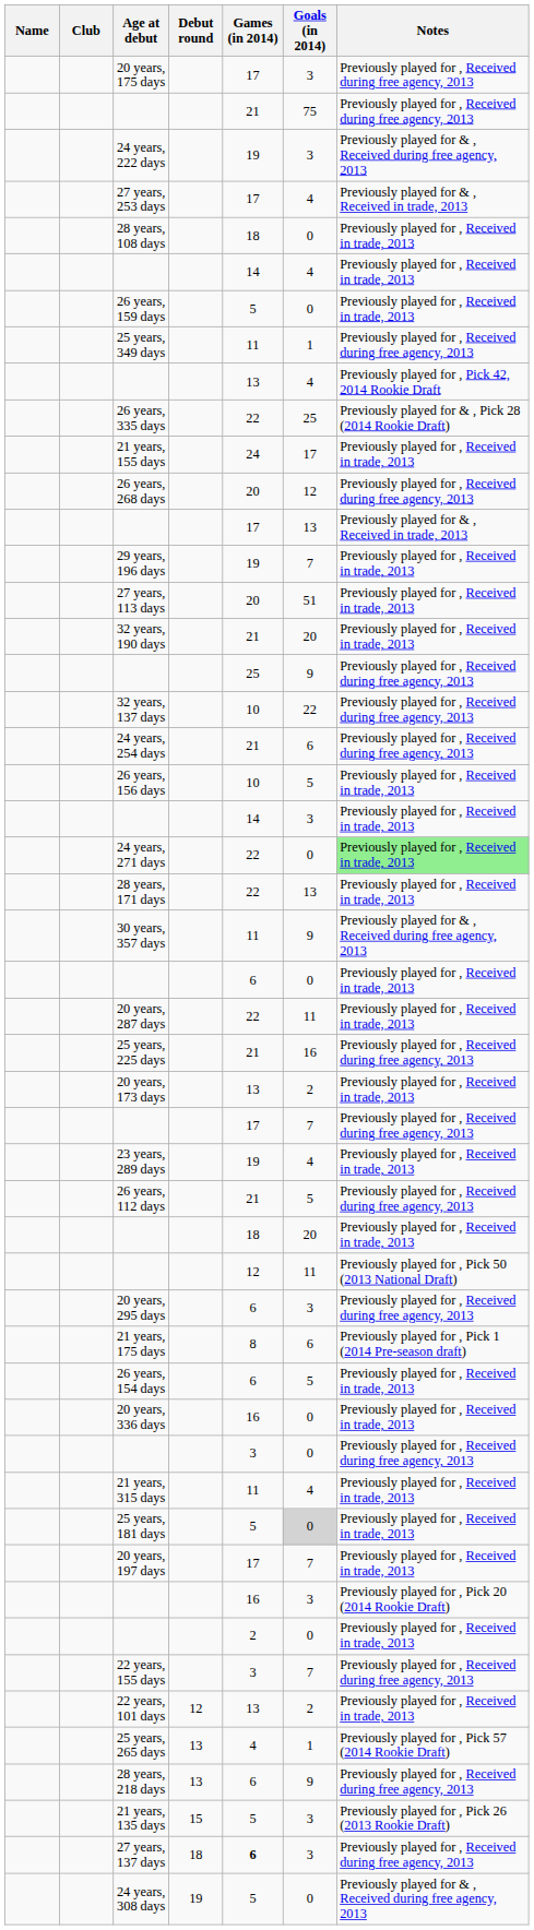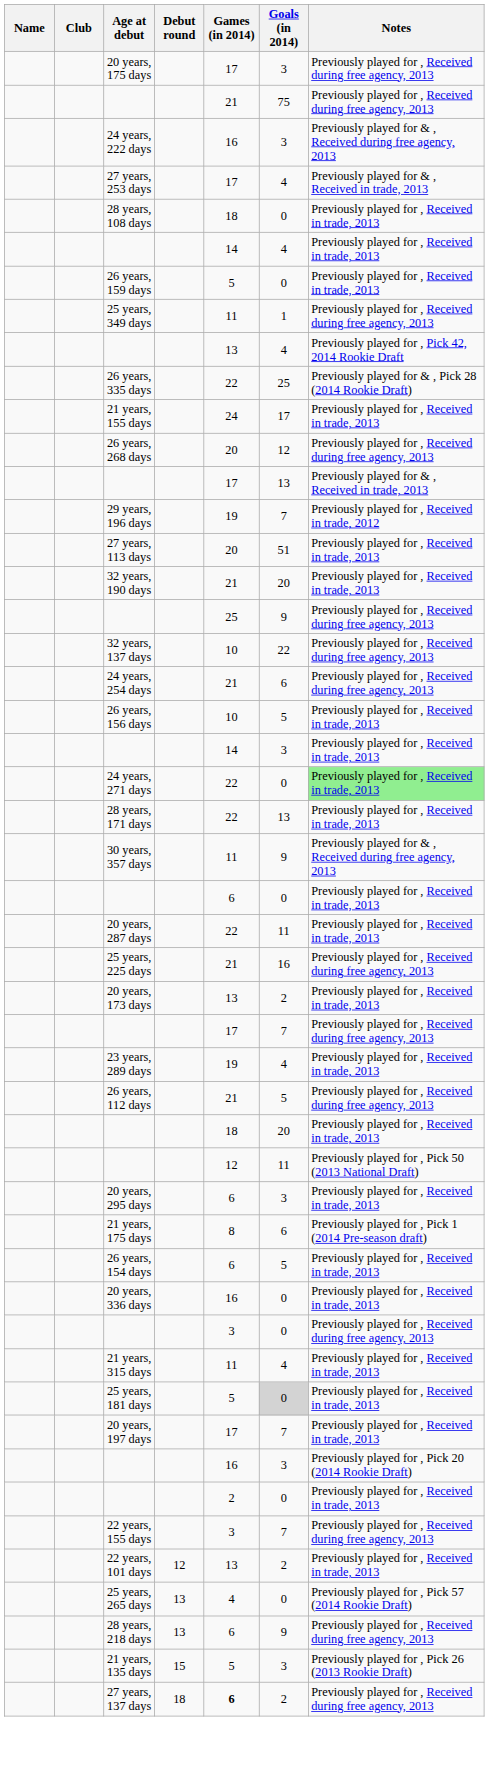24 years, 222 days | Games (in 2014): 19 -> 16
29 years, 196 days | Notes: Previously played for , Received in trade, 2013 -> Previously played for , Received in trade, 2012
20 years, 295 days | Notes: Previously played for , Received during free agency, 2013 -> Previously played for , Received in trade, 2013
25 years, 265 days | Goals (in 2014): 1 -> 0
27 years, 137 days | Goals (in 2014): 3 -> 2
- row: 24 years, 308 days | 19 | 5 | 0 | Previously played for & , Received during free agency, 2013
